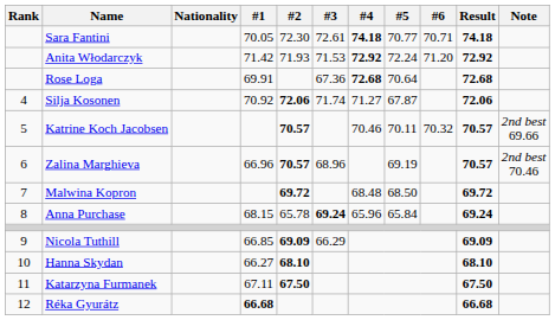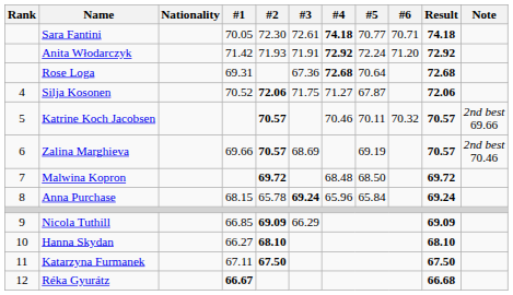Anita Włodarczyk | #3: 71.53 -> 71.91
Rose Loga | #1: 69.91 -> 69.31
Silja Kosonen | #1: 70.92 -> 70.52
Silja Kosonen | #3: 71.74 -> 71.75
Zalina Marghieva | #1: 66.96 -> 69.66
Zalina Marghieva | #3: 68.96 -> 68.69
Réka Gyurátz | #1: 66.68 -> 66.67
